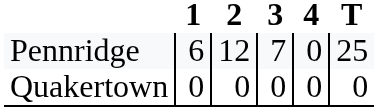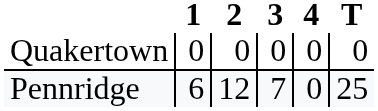rows swapped: Quakertown <-> Pennridge
